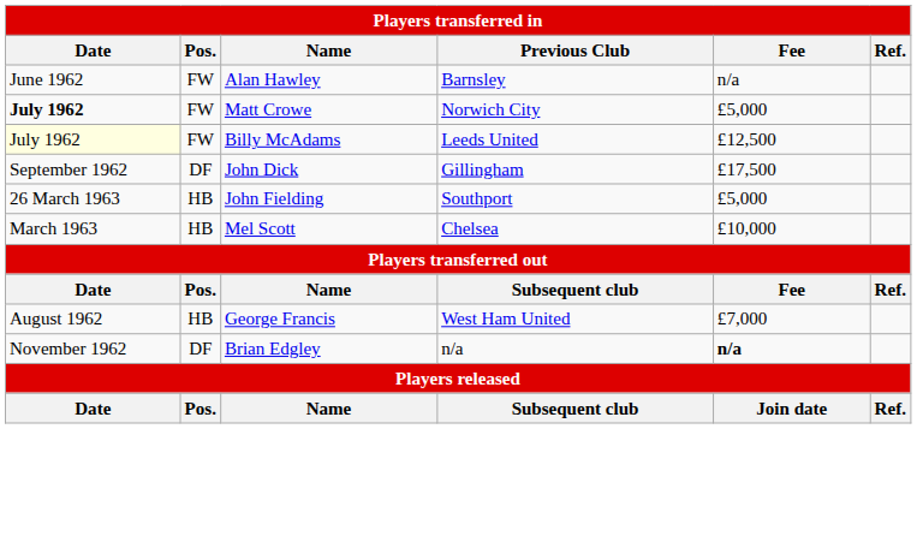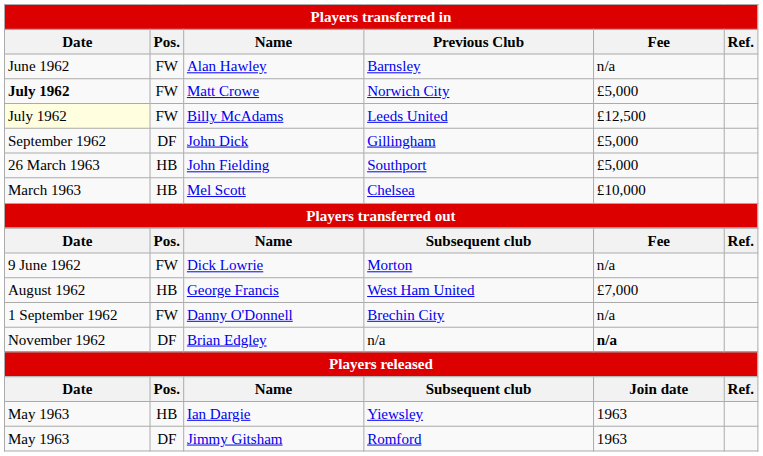John Dick | Fee: £17,500 -> £5,000
+ row: 9 June 1962 | FW | Dick Lowrie | Morton | n/a
+ row: 1 September 1962 | FW | Danny O'Donnell | Brechin City | n/a
+ row: May 1963 | HB | Ian Dargie | Yiewsley | 1963
+ row: May 1963 | DF | Jimmy Gitsham | Romford | 1963
